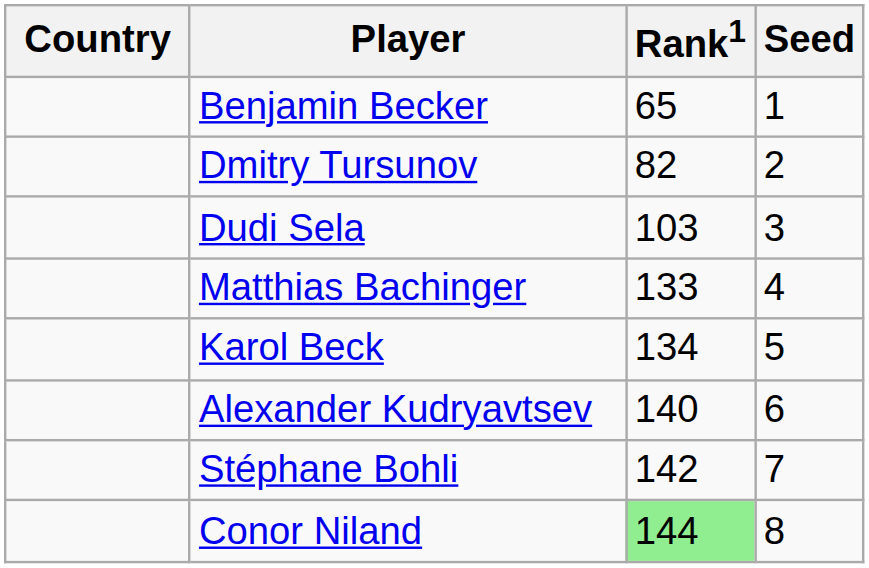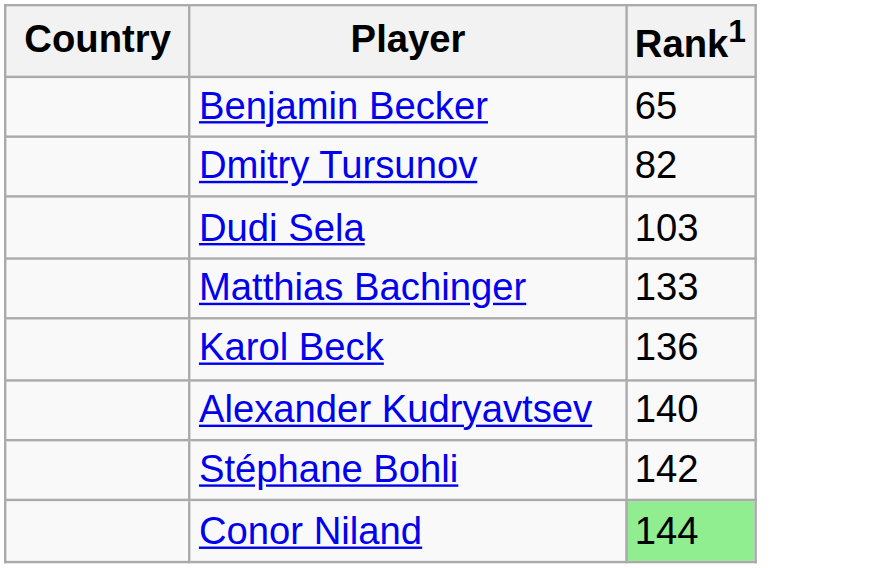- column: Seed | 1 | 2 | 3 | 4 | 5 | 6 | 7 | 8
Karol Beck | Rank1: 134 -> 136
